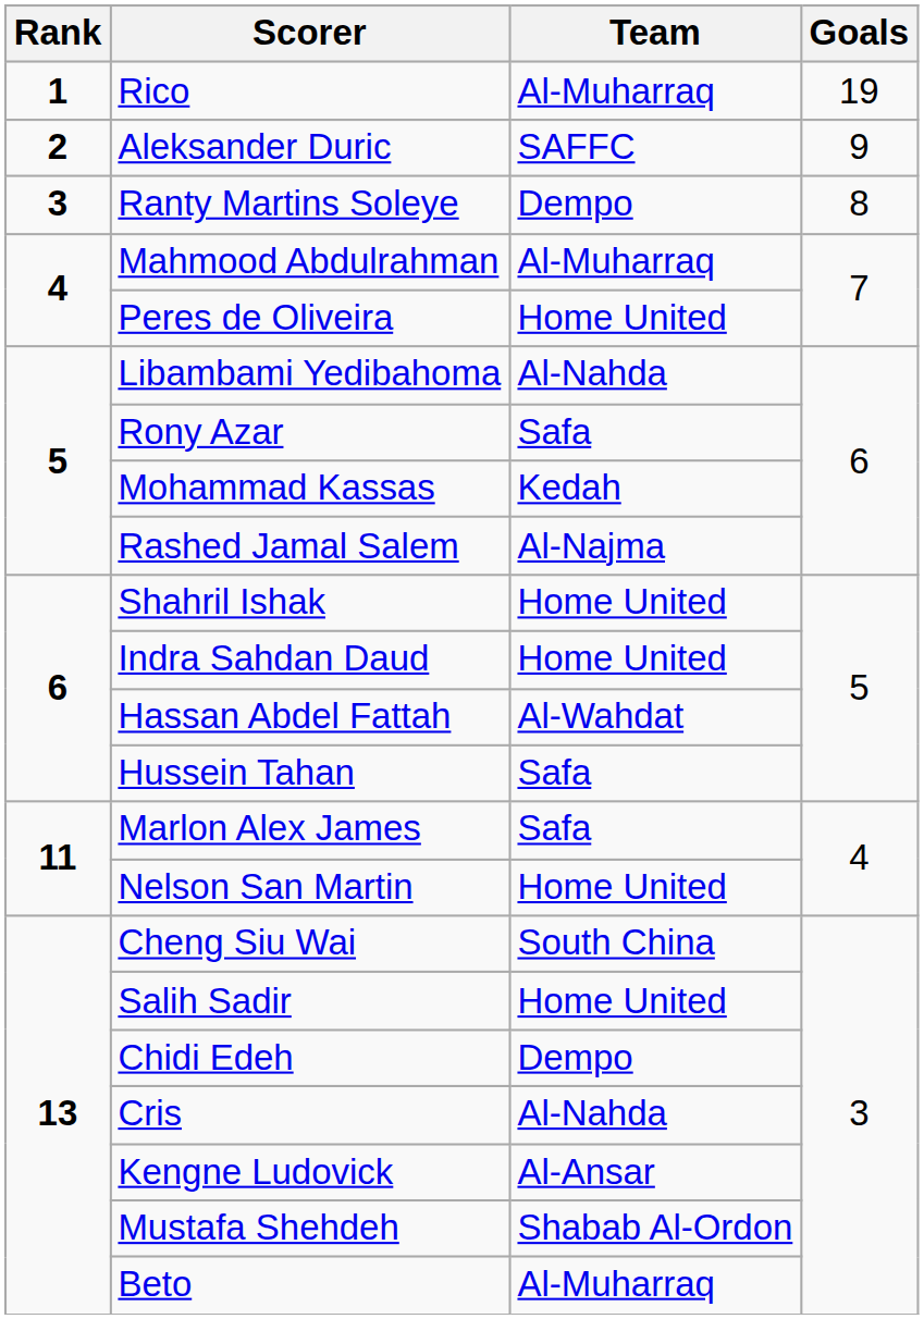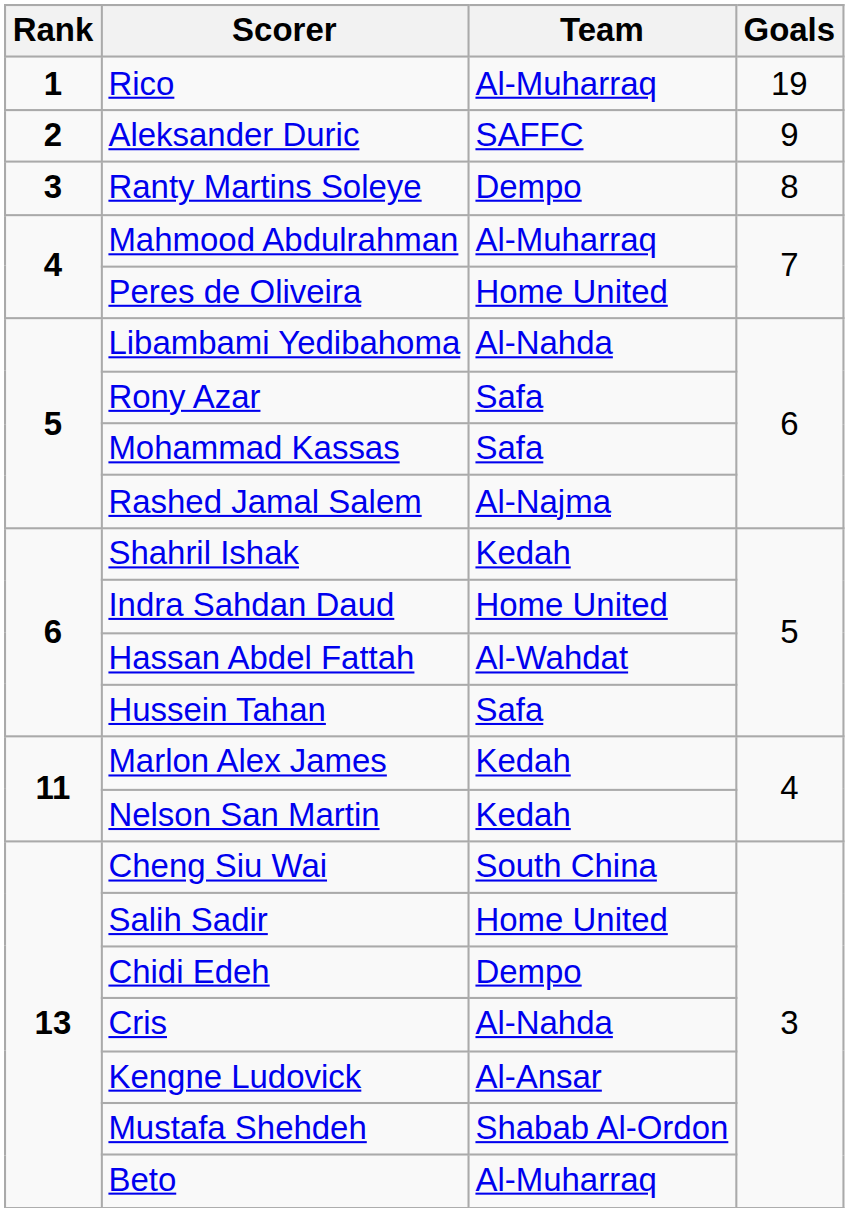Mohammad Kassas | Team: Kedah -> Safa
Shahril Ishak | Team: Home United -> Kedah
Marlon Alex James | Team: Safa -> Kedah
Nelson San Martin | Team: Home United -> Kedah
